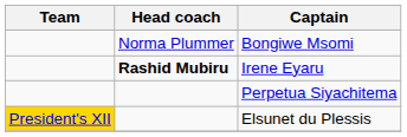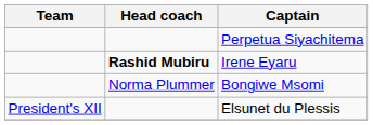rows swapped: Bongiwe Msomi <-> Perpetua Siyachitema
Elsunet du Plessis | Team: gold background -> no background
